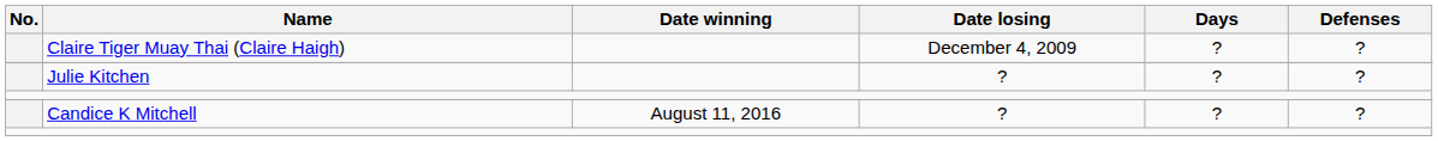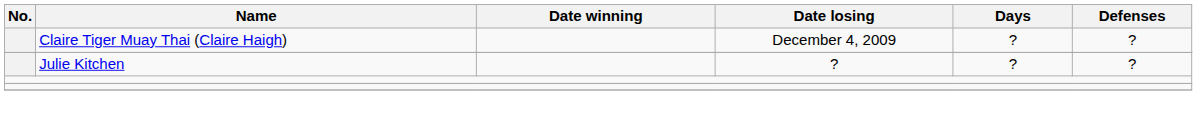- row: Candice K Mitchell | August 11, 2016 | ? | ? | ?
